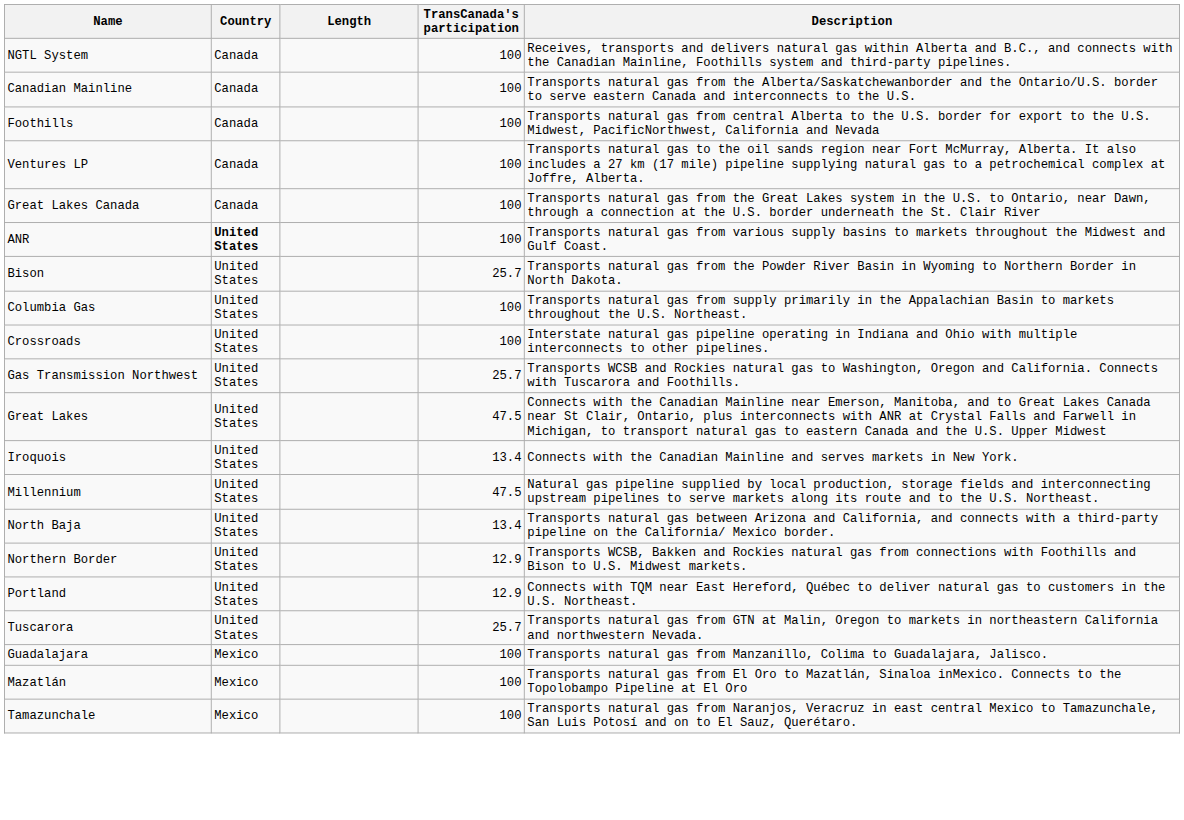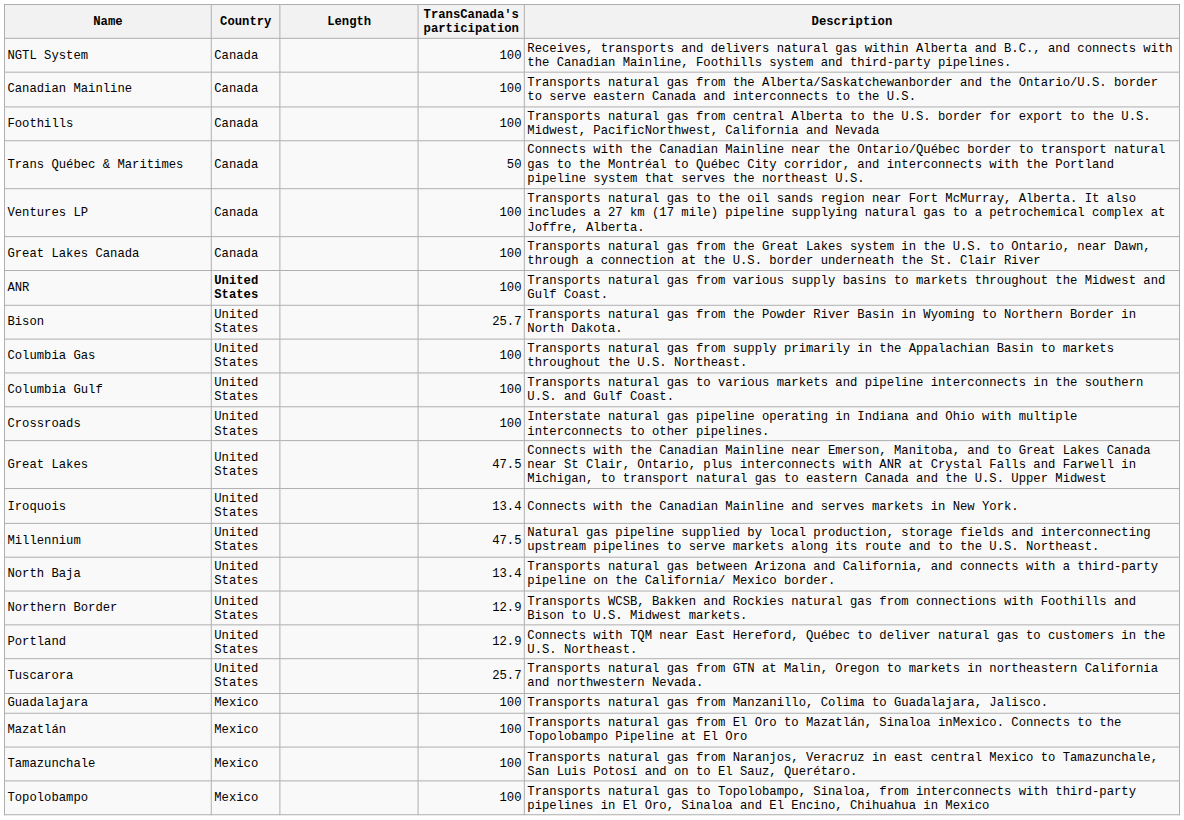+ row: Trans Québec & Maritimes | Canada | 50 | Connects with the Canadian Mainline near the Ontario/Québec border to transport natural gas to the Montréal to Québec City corridor, and interconnects with the Portland pipeline system that serves the northeast U.S.
+ row: Columbia Gulf | United States | 100 | Transports natural gas to various markets and pipeline interconnects in the southern U.S. and Gulf Coast.
- row: Gas Transmission Northwest | United States | 25.7 | Transports WCSB and Rockies natural gas to Washington, Oregon and California. Connects with Tuscarora and Foothills.
+ row: Topolobampo | Mexico | 100 | Transports natural gas to Topolobampo, Sinaloa, from interconnects with third-party pipelines in El Oro, Sinaloa and El Encino, Chihuahua in Mexico
